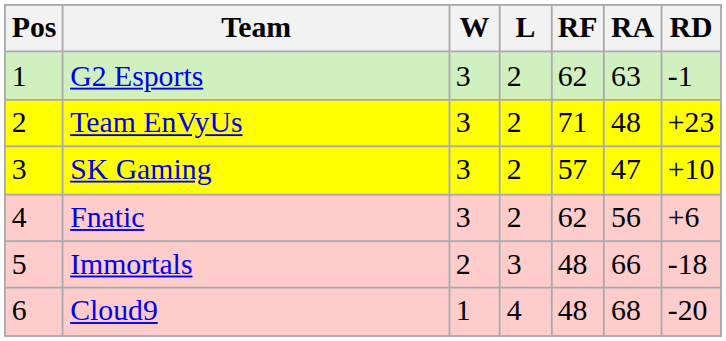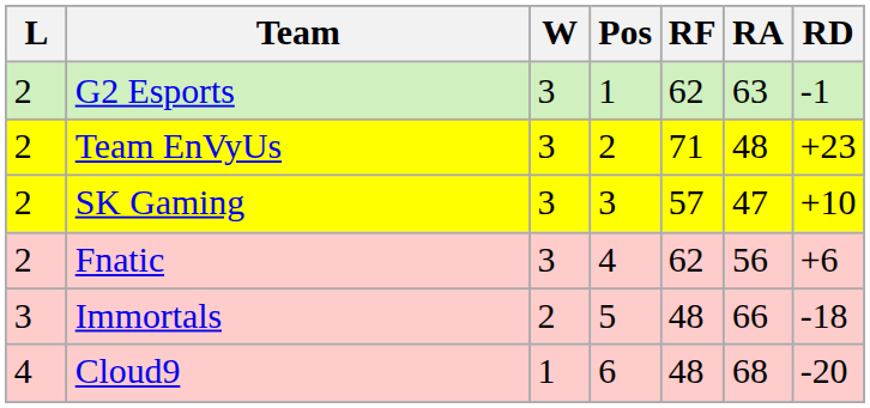columns swapped: Pos <-> L
